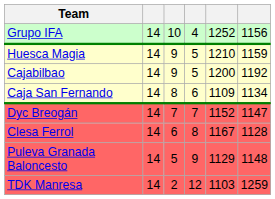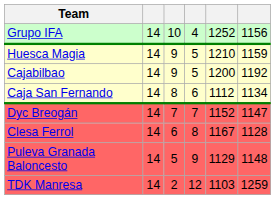Caja San Fernando | column 5: 1109 -> 1112
